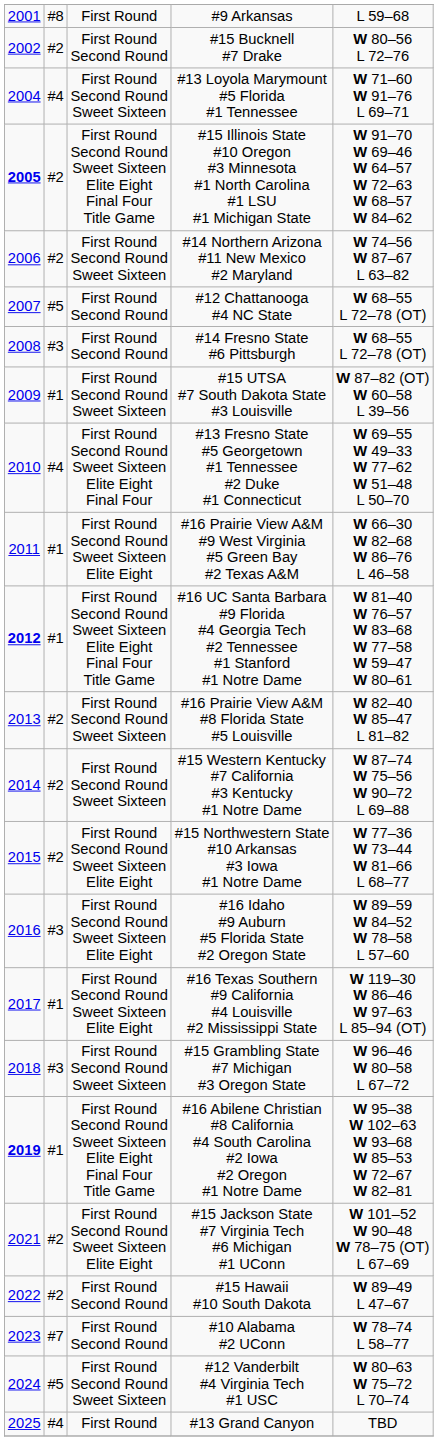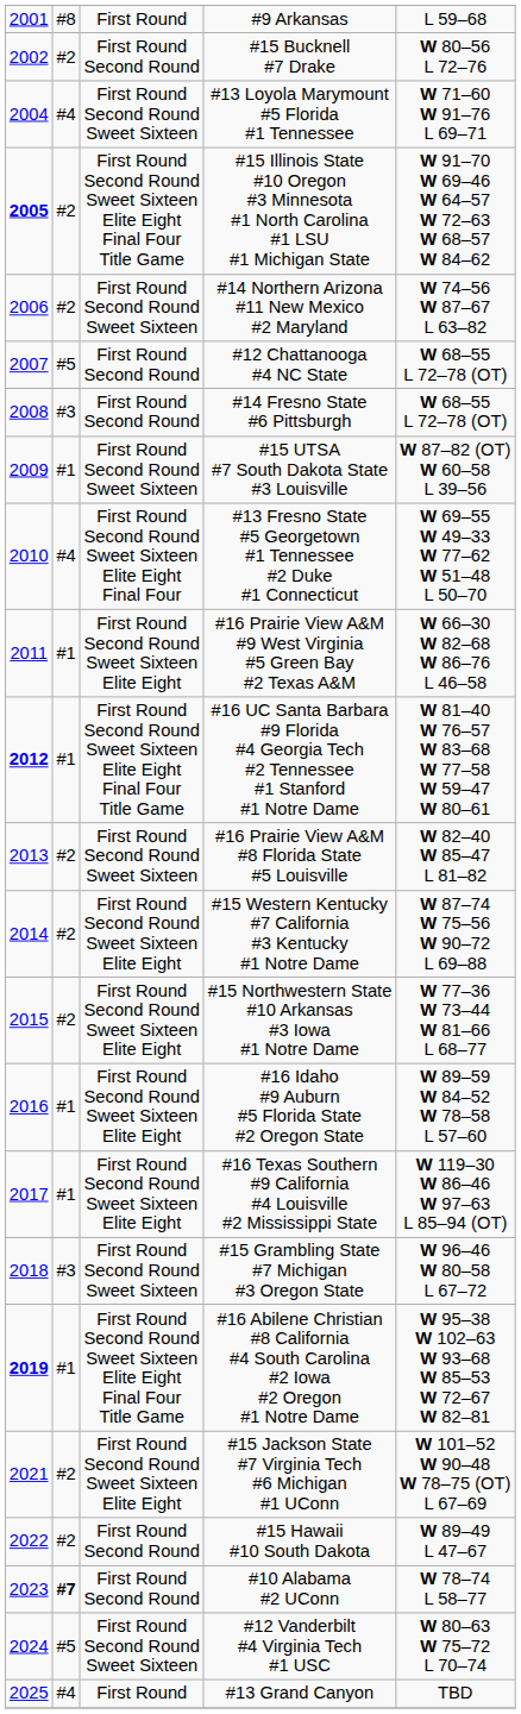#15 Western Kentucky #7 California #3 Kentucky #1 Notre Dame | column 3: First Round Second Round Sweet Sixteen -> First Round Second Round Sweet Sixteen Elite Eight
#16 Idaho #9 Auburn #5 Florida State #2 Oregon State | column 2: #3 -> #1
#10 Alabama #2 UConn | column 2: normal -> bold
